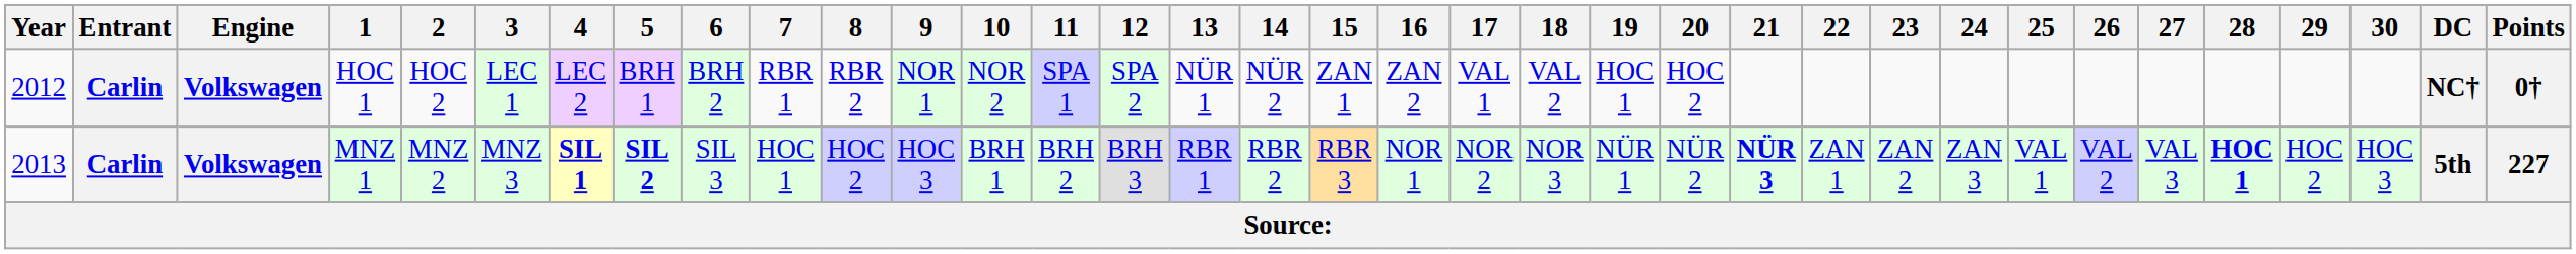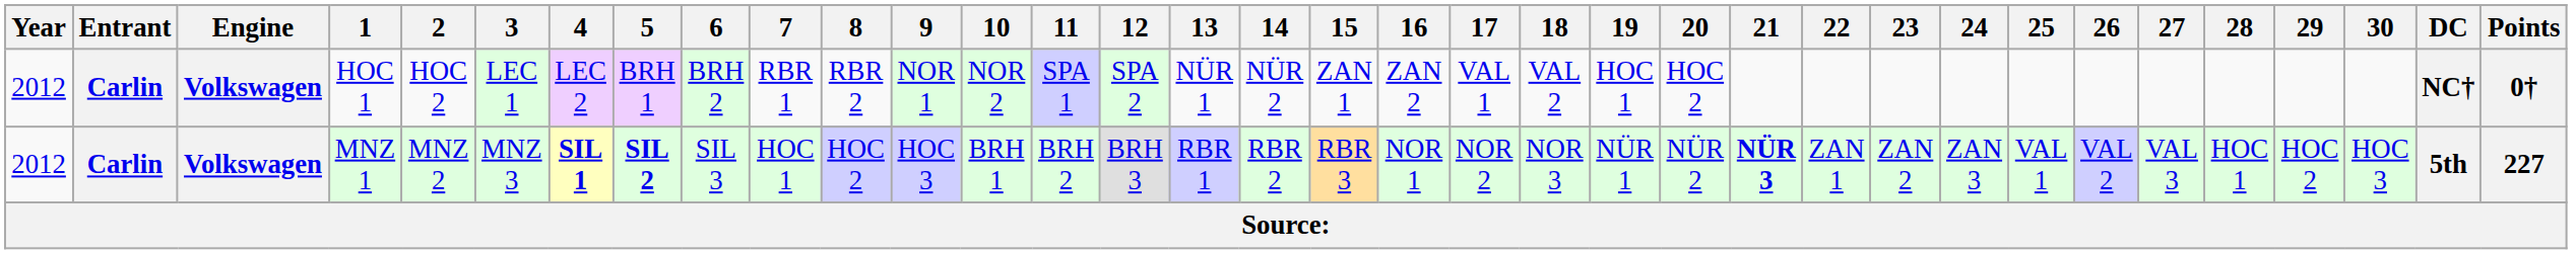MNZ 1 | Year: 2013 -> 2012
MNZ 1 | 28: bold -> normal
